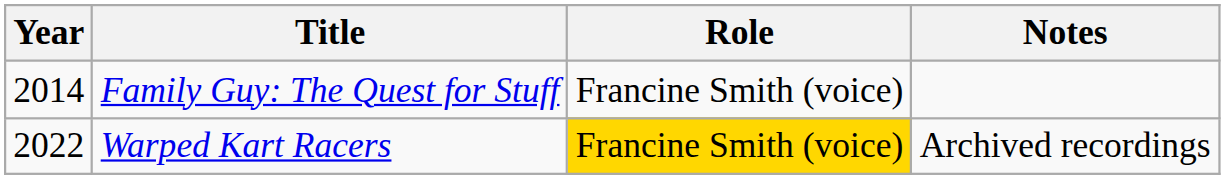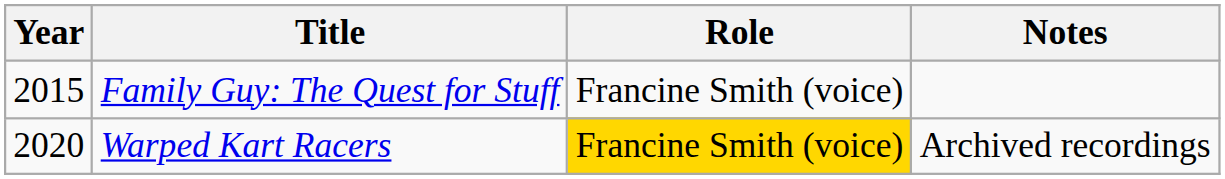Family Guy: The Quest for Stuff | Year: 2014 -> 2015
Warped Kart Racers | Year: 2022 -> 2020
